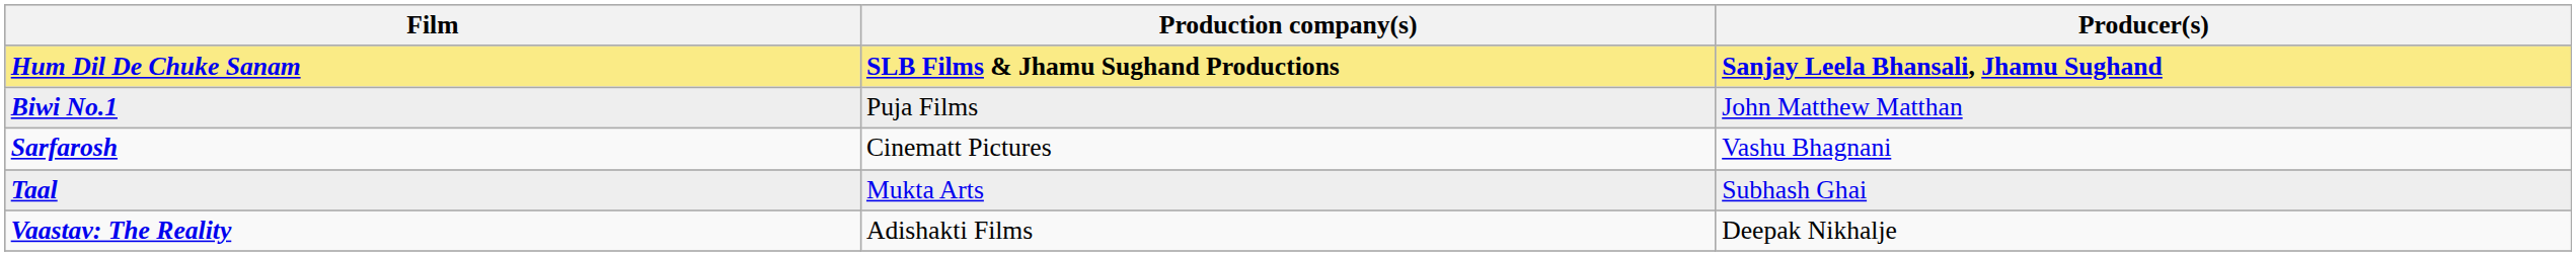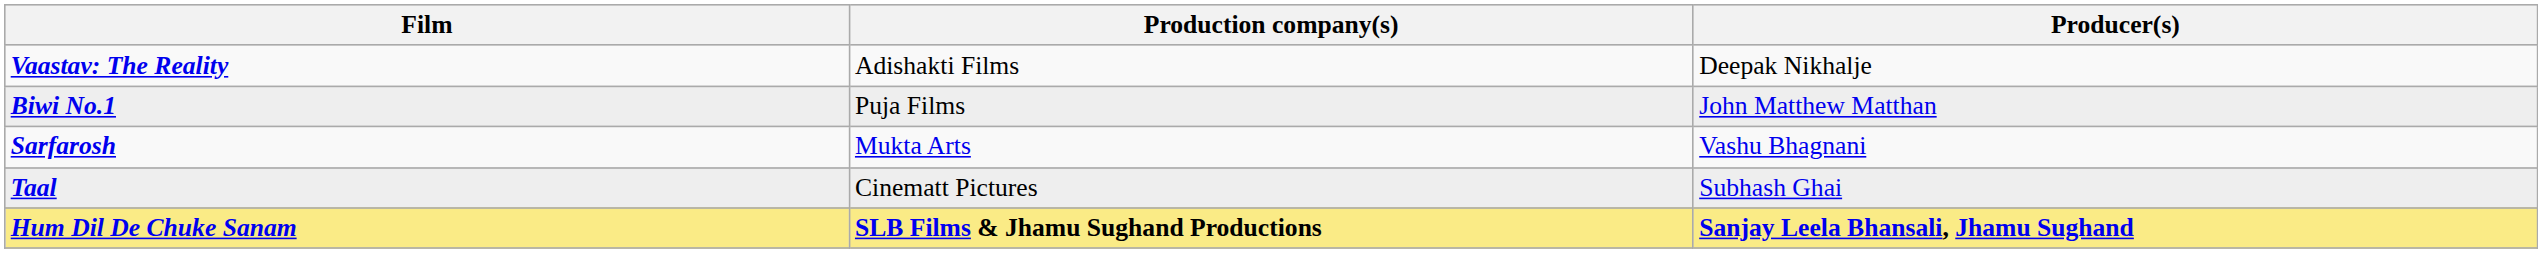rows swapped: Hum Dil De Chuke Sanam <-> Vaastav: The Reality
Sarfarosh | Production company(s): Cinematt Pictures -> Mukta Arts
Taal | Production company(s): Mukta Arts -> Cinematt Pictures
